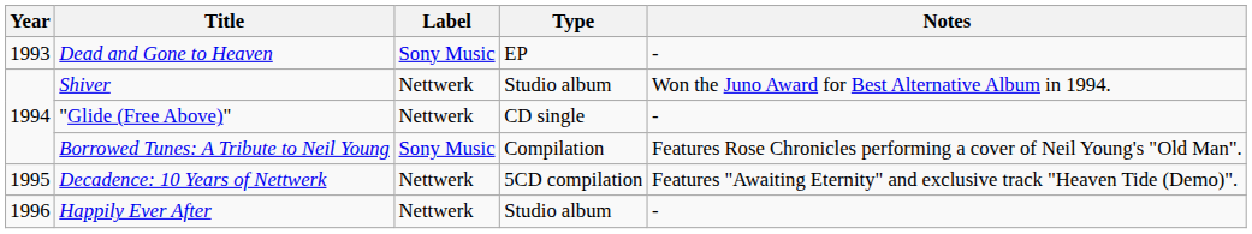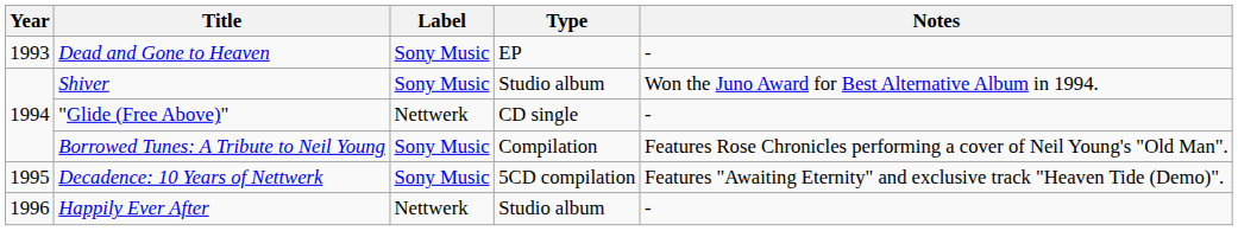Shiver | Label: Nettwerk -> Sony Music
Decadence: 10 Years of Nettwerk | Label: Nettwerk -> Sony Music
